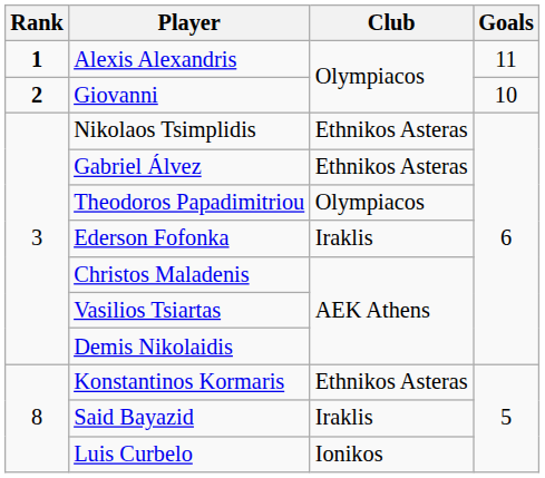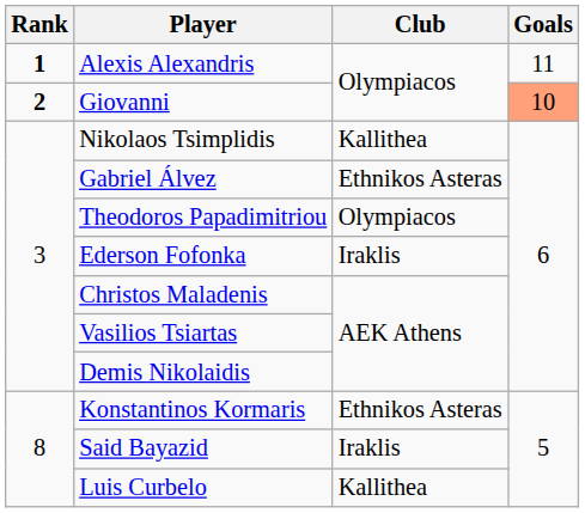Giovanni | Goals: no background -> lightsalmon background
Nikolaos Tsimplidis | Club: Ethnikos Asteras -> Kallithea
Luis Curbelo | Club: Ionikos -> Kallithea
